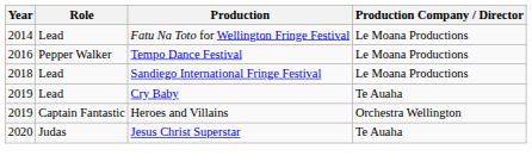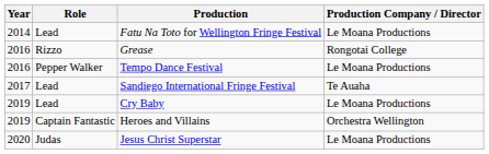+ row: 2016 | Rizzo | Grease | Rongotai College
Sandiego International Fringe Festival | Year: 2018 -> 2017
Sandiego International Fringe Festival | Production Company / Director: Le Moana Productions -> Te Auaha
Cry Baby | Production Company / Director: Te Auaha -> Le Moana Productions
Jesus Christ Superstar | Production Company / Director: Te Auaha -> Le Moana Productions
